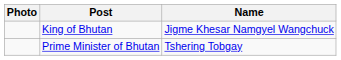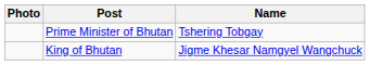rows swapped: King of Bhutan <-> Prime Minister of Bhutan
